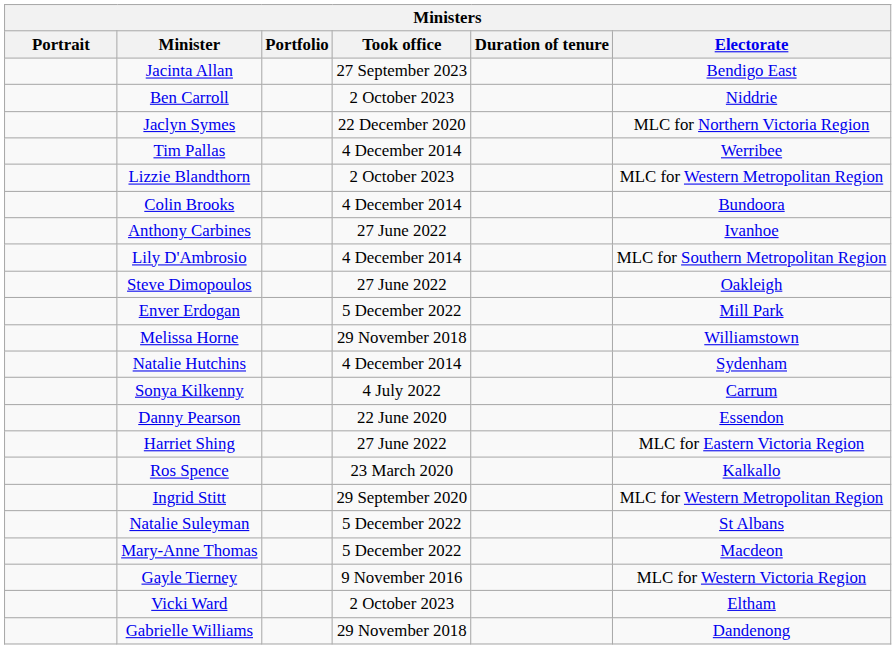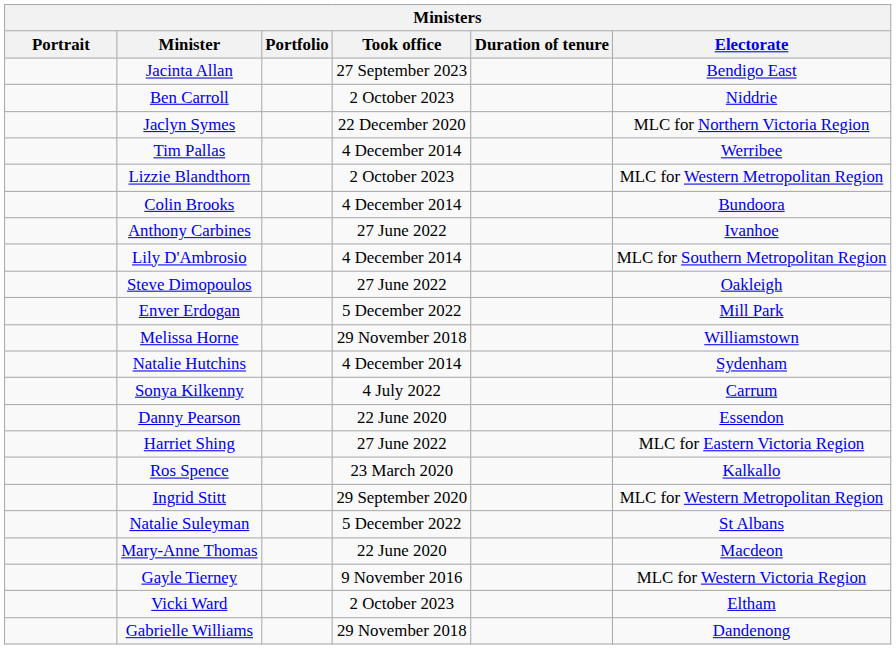Mary-Anne Thomas | Took office: 5 December 2022 -> 22 June 2020
